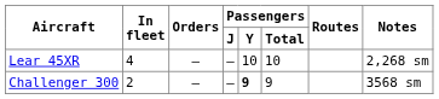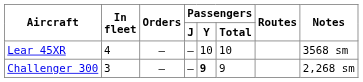Lear 45XR | Notes: 2,268 sm -> 3568 sm
Challenger 300 | In fleet: 2 -> 3
Challenger 300 | Notes: 3568 sm -> 2,268 sm
